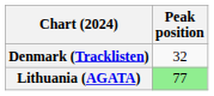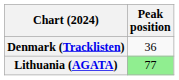Denmark (Tracklisten) | Peak position: 32 -> 36
